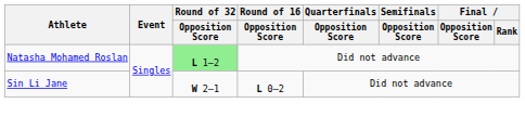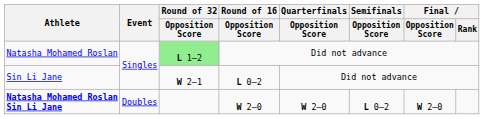+ row: Natasha Mohamed Roslan Sin Li Jane | Doubles | W 2–0 | W 2–0 | L 0–2 | W 2–0
